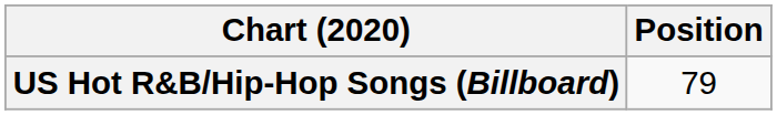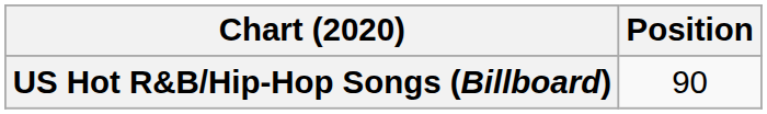US Hot R&B/Hip-Hop Songs (Billboard) | Position: 79 -> 90
